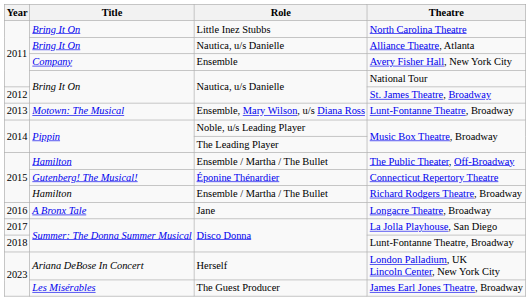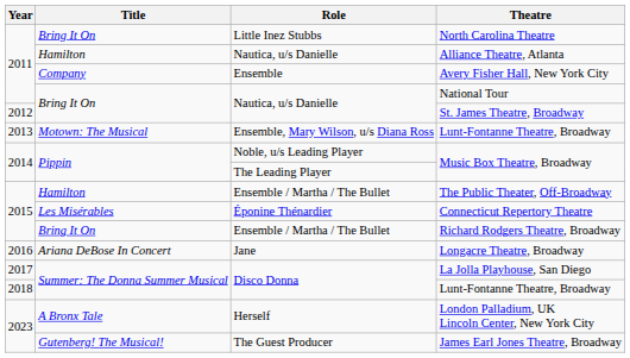Alliance Theatre, Atlanta | Title: Bring It On -> Hamilton
Connecticut Repertory Theatre | Title: Gutenberg! The Musical! -> Les Misérables
Richard Rodgers Theatre, Broadway | Title: Hamilton -> Bring It On
Longacre Theatre, Broadway | Title: A Bronx Tale -> Ariana DeBose In Concert
London Palladium, UK Lincoln Center, New York City | Title: Ariana DeBose In Concert -> A Bronx Tale
James Earl Jones Theatre, Broadway | Title: Les Misérables -> Gutenberg! The Musical!
